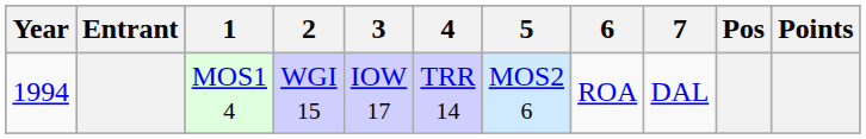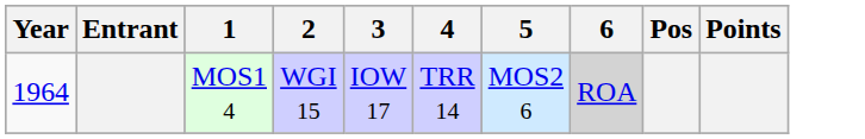- column: 7 | DAL
MOS1 4 | Year: 1994 -> 1964
MOS1 4 | 6: no background -> lightgrey background
